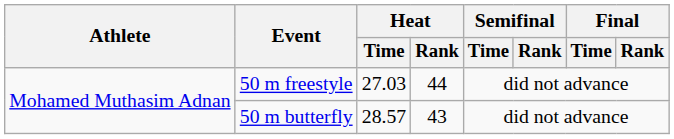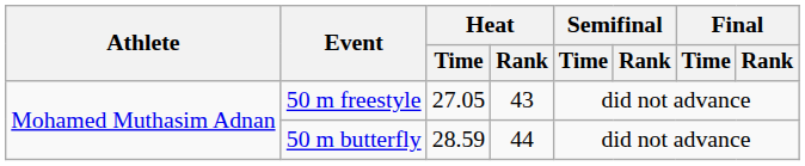50 m freestyle | Heat / Time: 27.03 -> 27.05
50 m freestyle | Heat / Rank: 44 -> 43
50 m butterfly | Heat / Time: 28.57 -> 28.59
50 m butterfly | Heat / Rank: 43 -> 44
